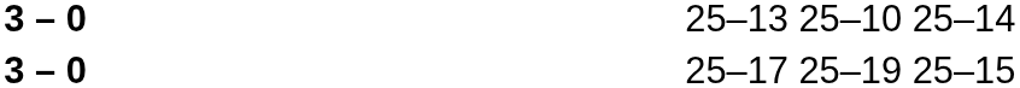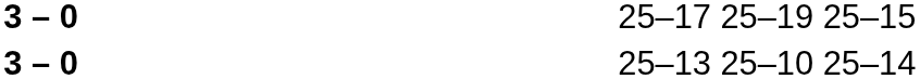rows swapped: 25–13 25–10 25–14 <-> 25–17 25–19 25–15
